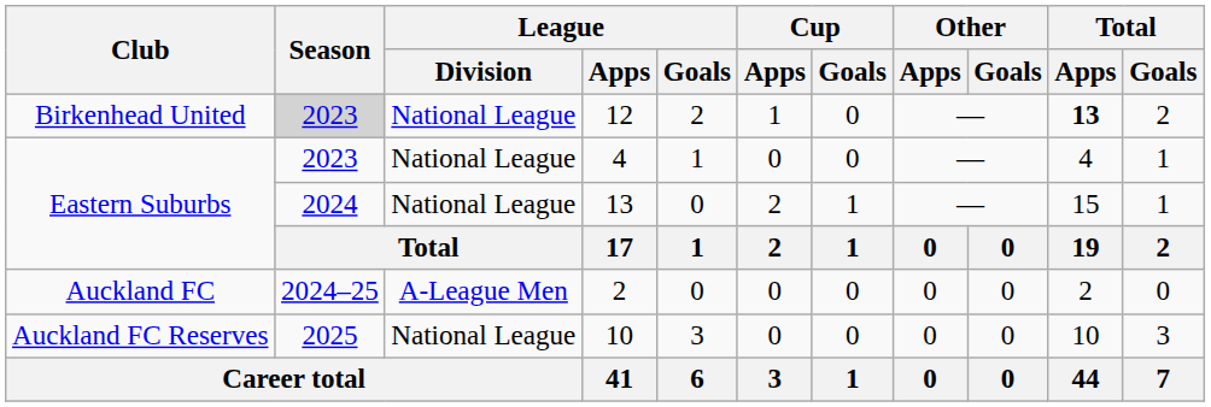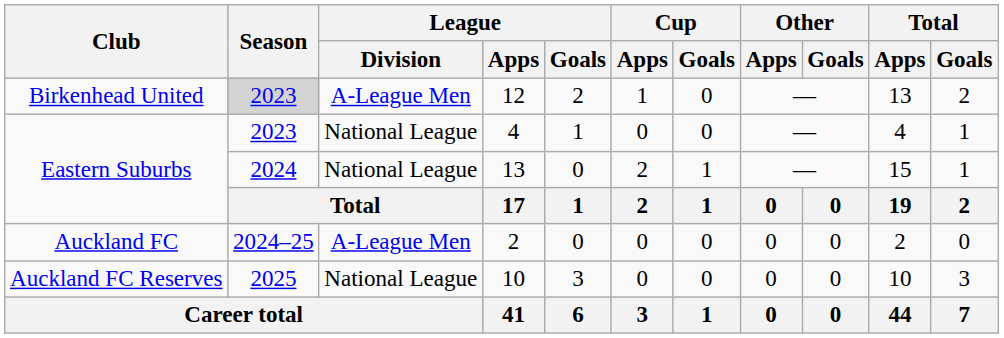12 | League / Division: National League -> A-League Men
12 | Total / Apps: bold -> normal
